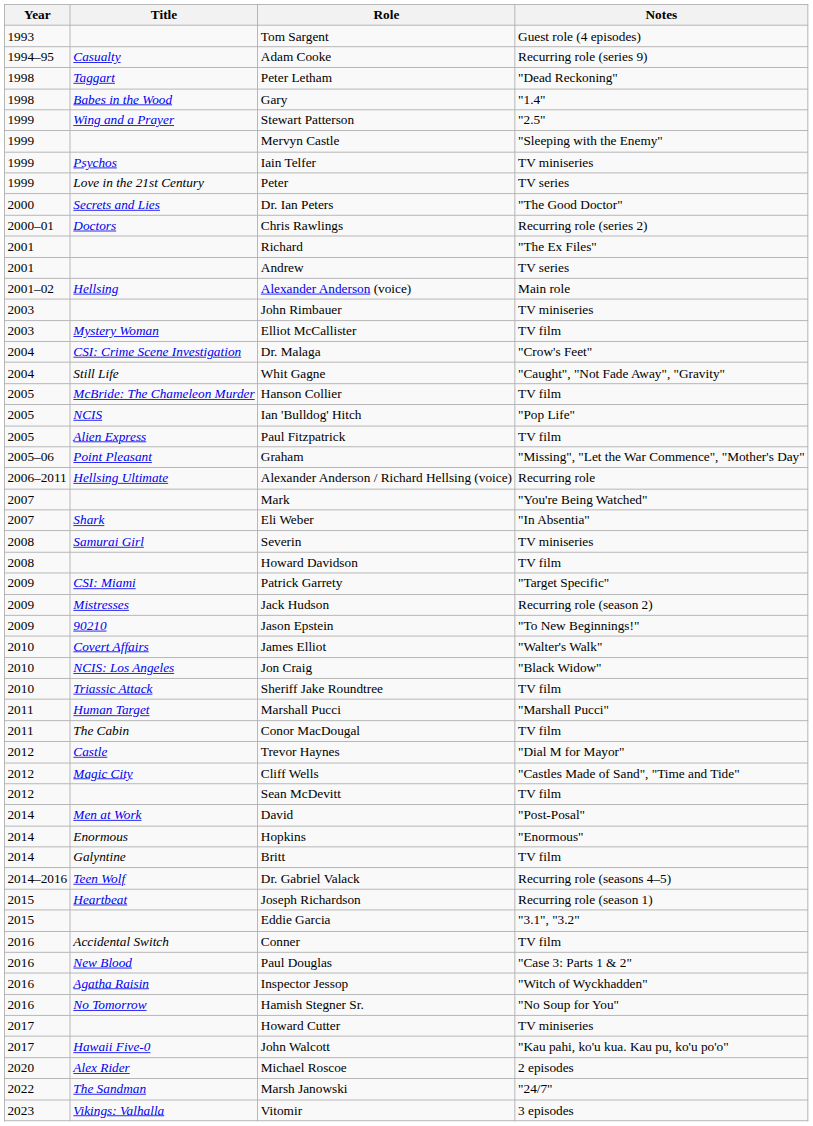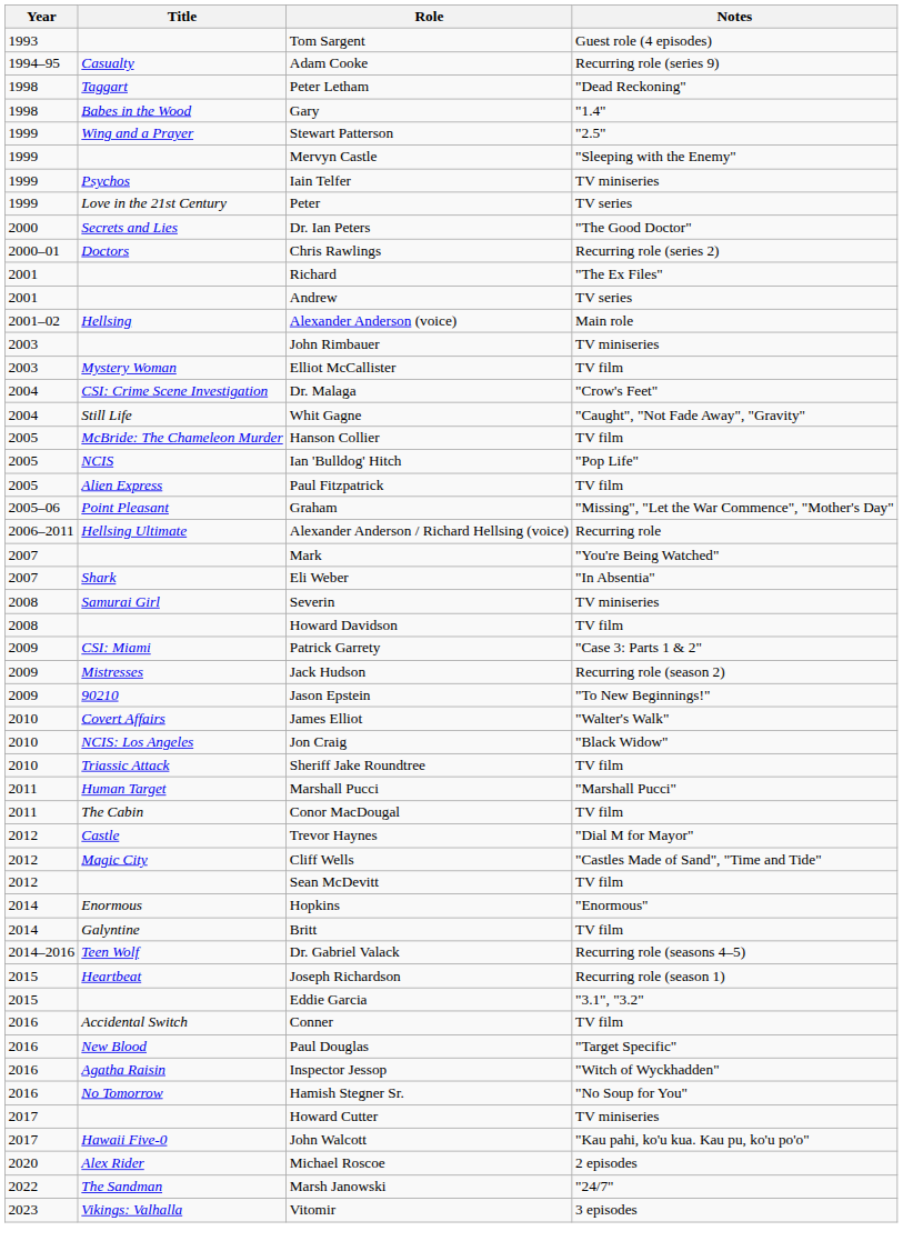Patrick Garrety | Notes: "Target Specific" -> "Case 3: Parts 1 & 2"
- row: 2014 | Men at Work | David | "Post-Posal"
Paul Douglas | Notes: "Case 3: Parts 1 & 2" -> "Target Specific"
